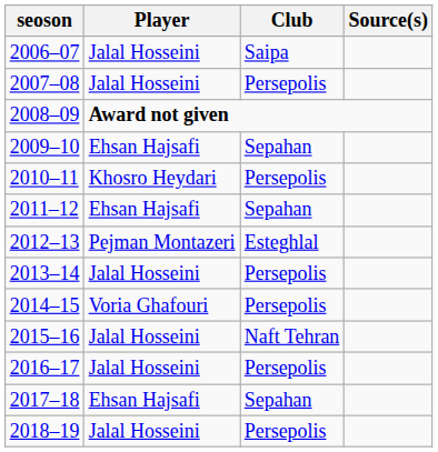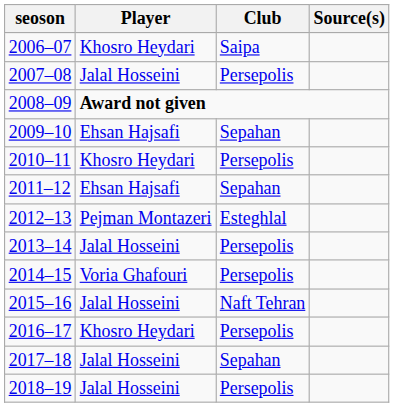2006–07 | Player: Jalal Hosseini -> Khosro Heydari
2016–17 | Player: Jalal Hosseini -> Khosro Heydari
2017–18 | Player: Ehsan Hajsafi -> Jalal Hosseini
